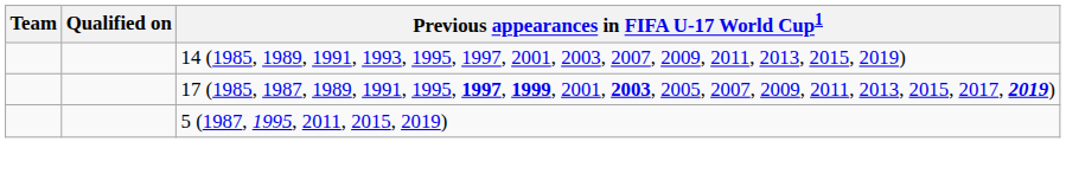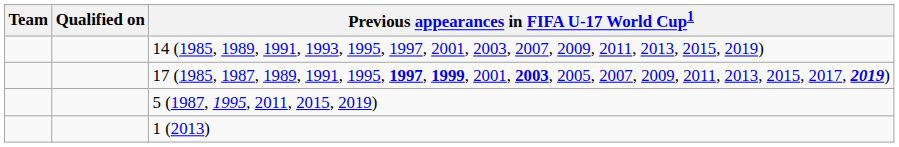+ row: 1 (2013)
